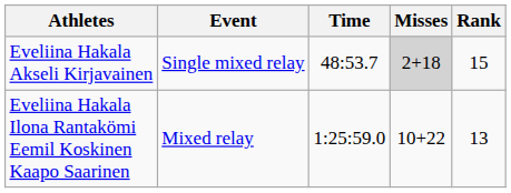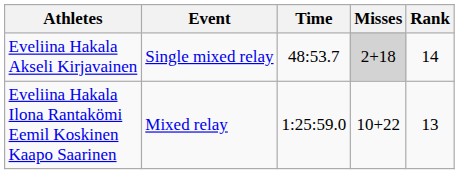Eveliina Hakala Akseli Kirjavainen | Rank: 15 -> 14
